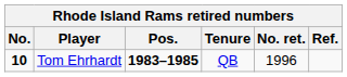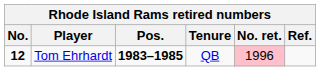Tom Ehrhardt | No.: 10 -> 12
Tom Ehrhardt | No. ret.: no background -> pink background
